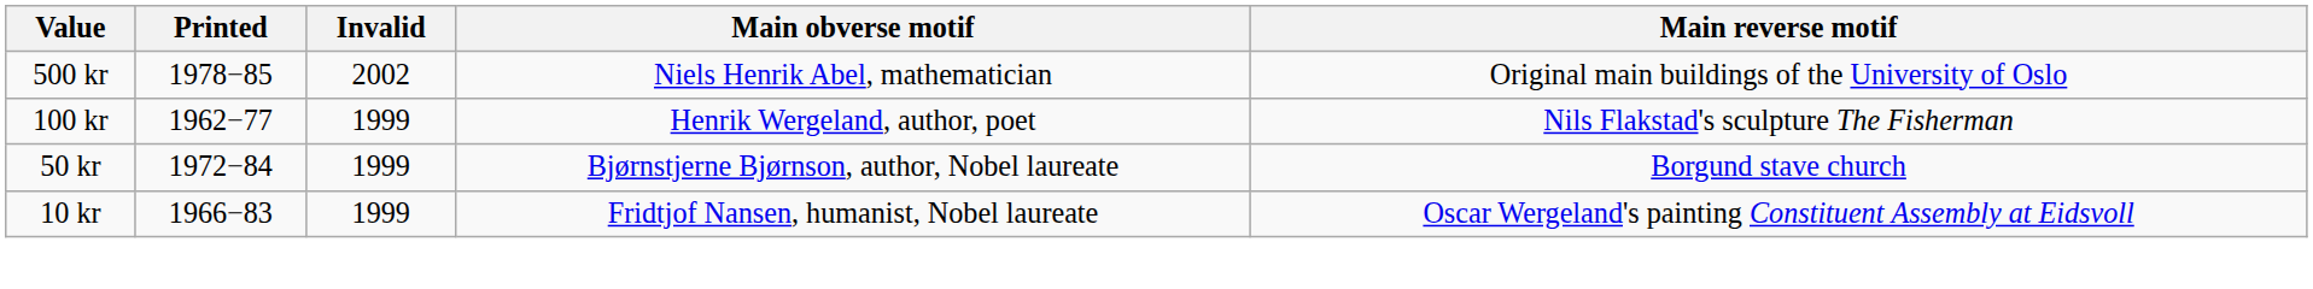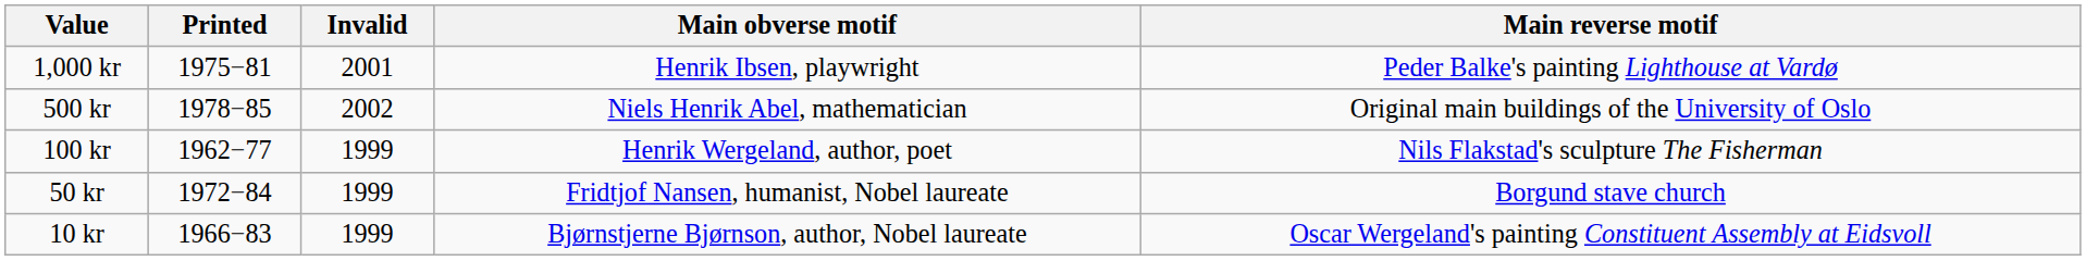+ row: 1,000 kr | 1975−81 | 2001 | Henrik Ibsen, playwright | Peder Balke's painting Lighthouse at Vardø
50 kr | Main obverse motif: Bjørnstjerne Bjørnson, author, Nobel laureate -> Fridtjof Nansen, humanist, Nobel laureate
10 kr | Main obverse motif: Fridtjof Nansen, humanist, Nobel laureate -> Bjørnstjerne Bjørnson, author, Nobel laureate
